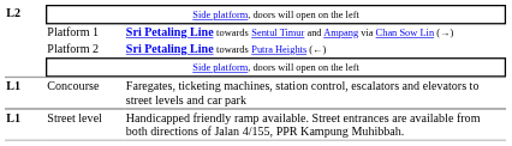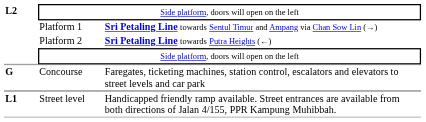Concourse | L2: L1 -> G
